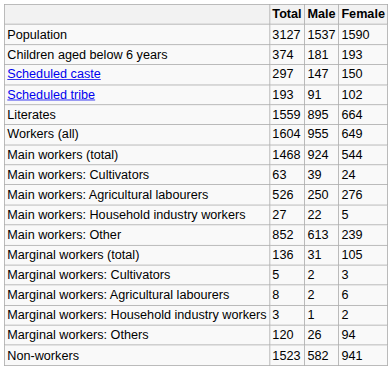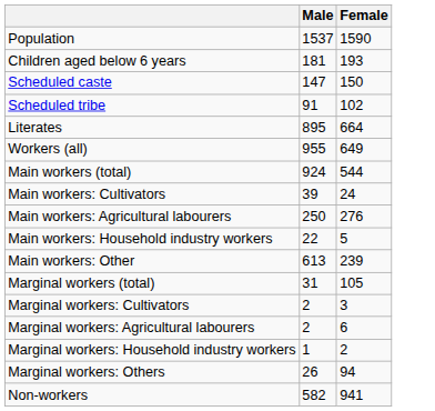- column: Total | 3127 | 374 | 297 | 193 | 1559 | 1604 | 1468 | 63 | 526 | 27 | 852 | 136 | 5 | 8 | 3 | 120 | 1523
